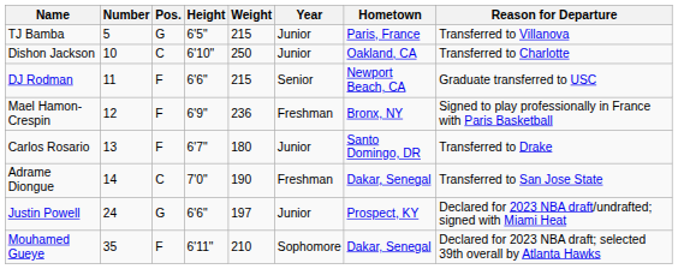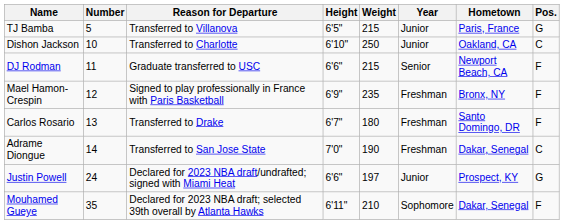columns swapped: Pos. <-> Reason for Departure
Mael Hamon-Crespin | Weight: 236 -> 235
Carlos Rosario | Year: Junior -> Freshman
